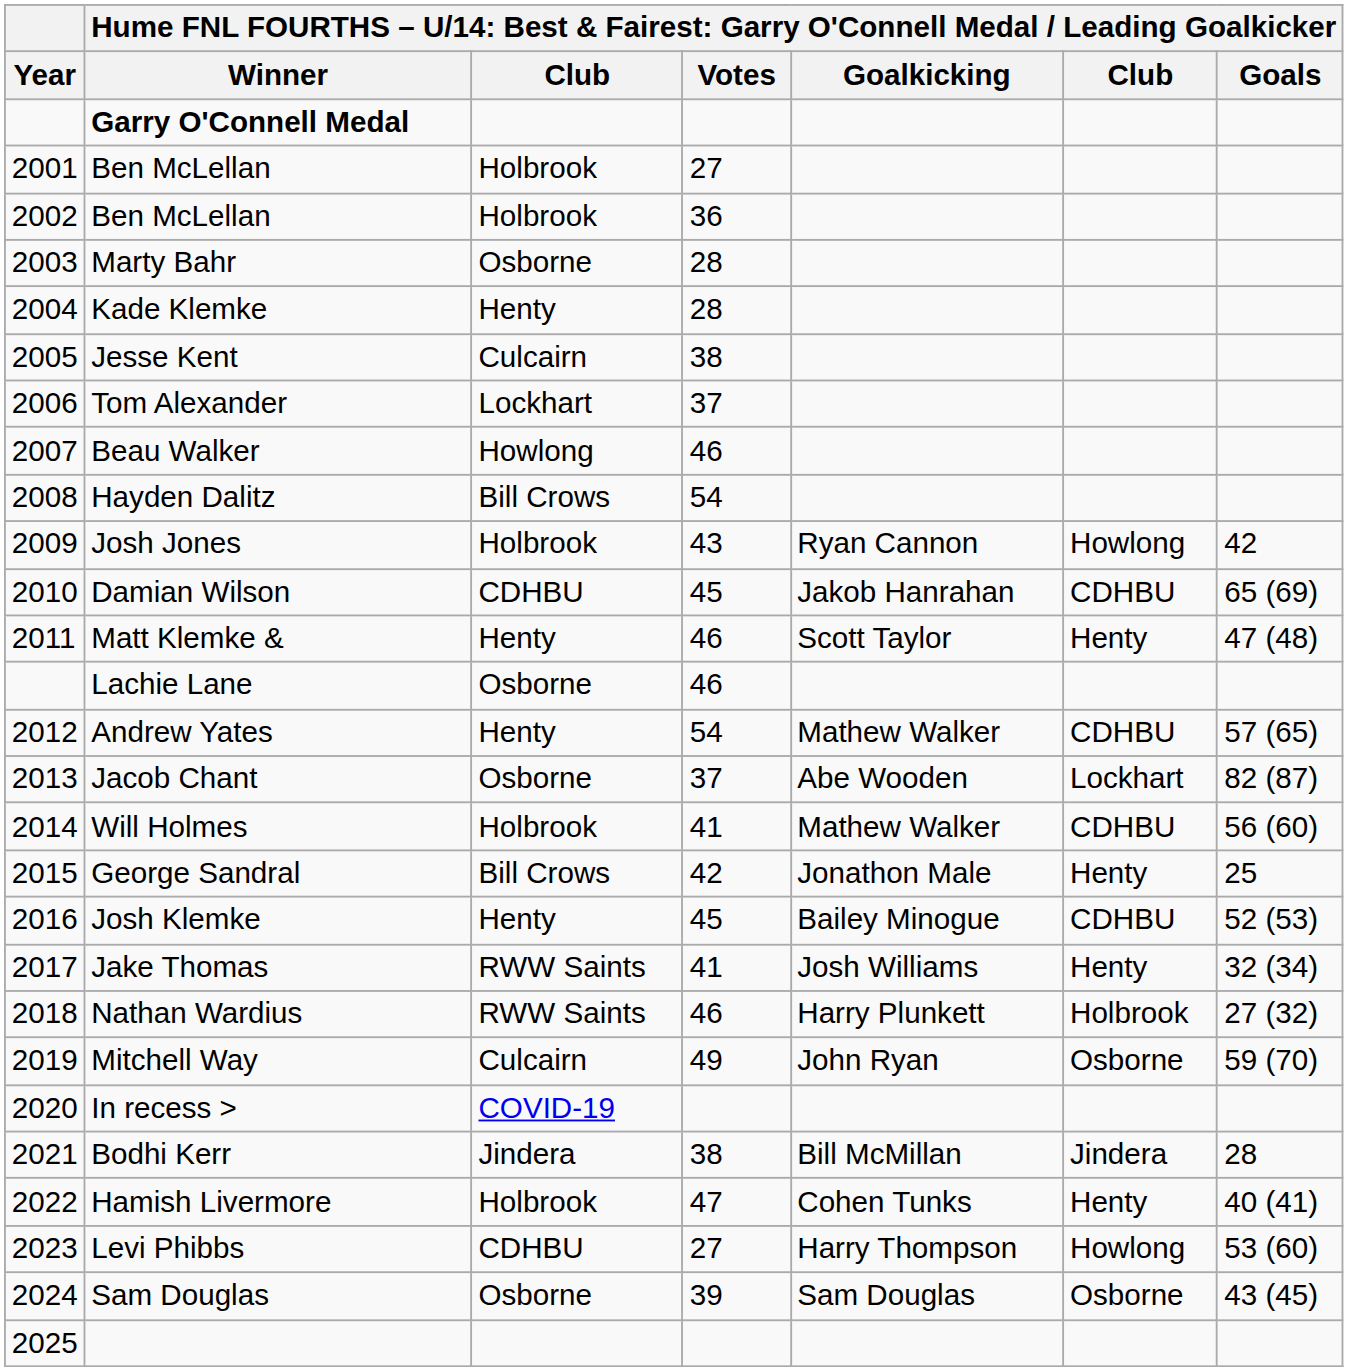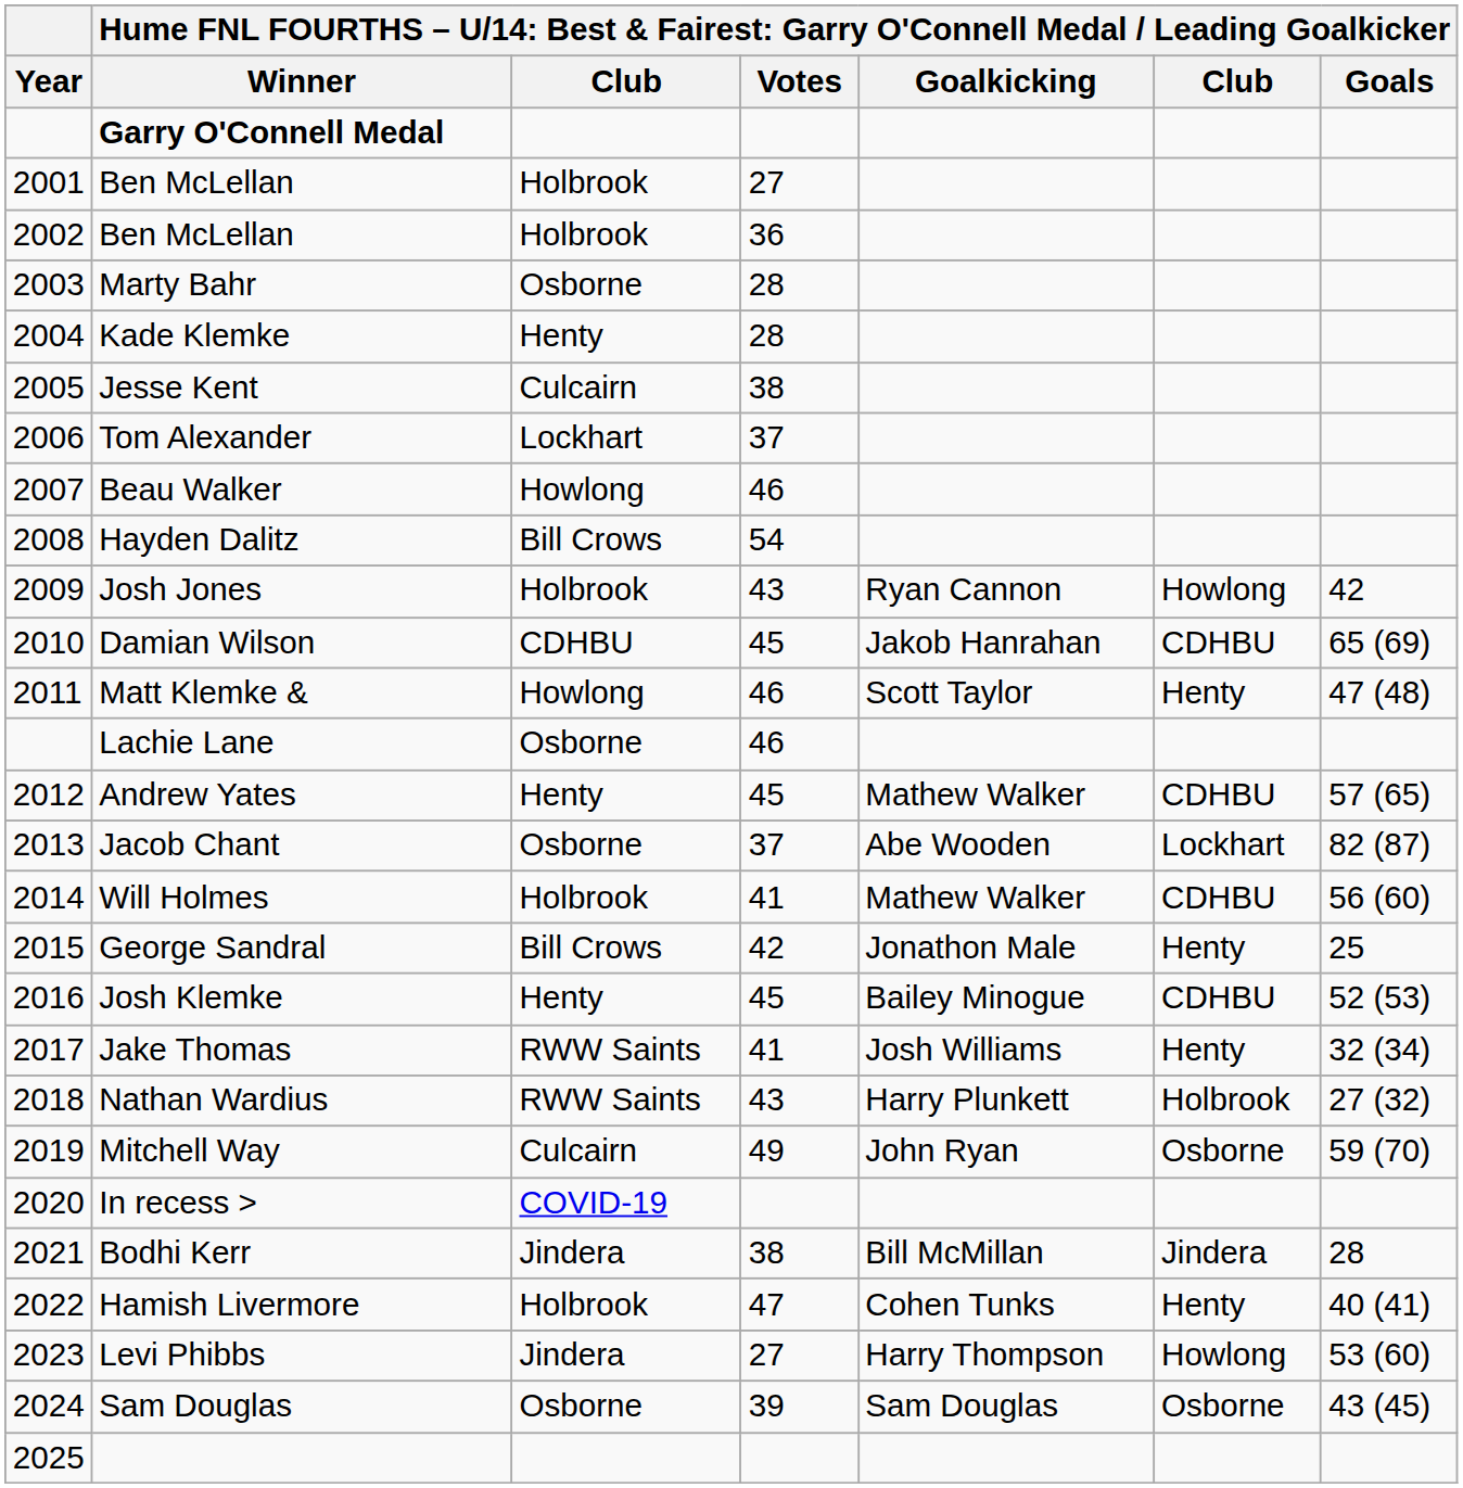Matt Klemke & | column 3: Henty -> Howlong
Andrew Yates | column 4: 54 -> 45
Nathan Wardius | column 4: 46 -> 43
Levi Phibbs | column 3: CDHBU -> Jindera
